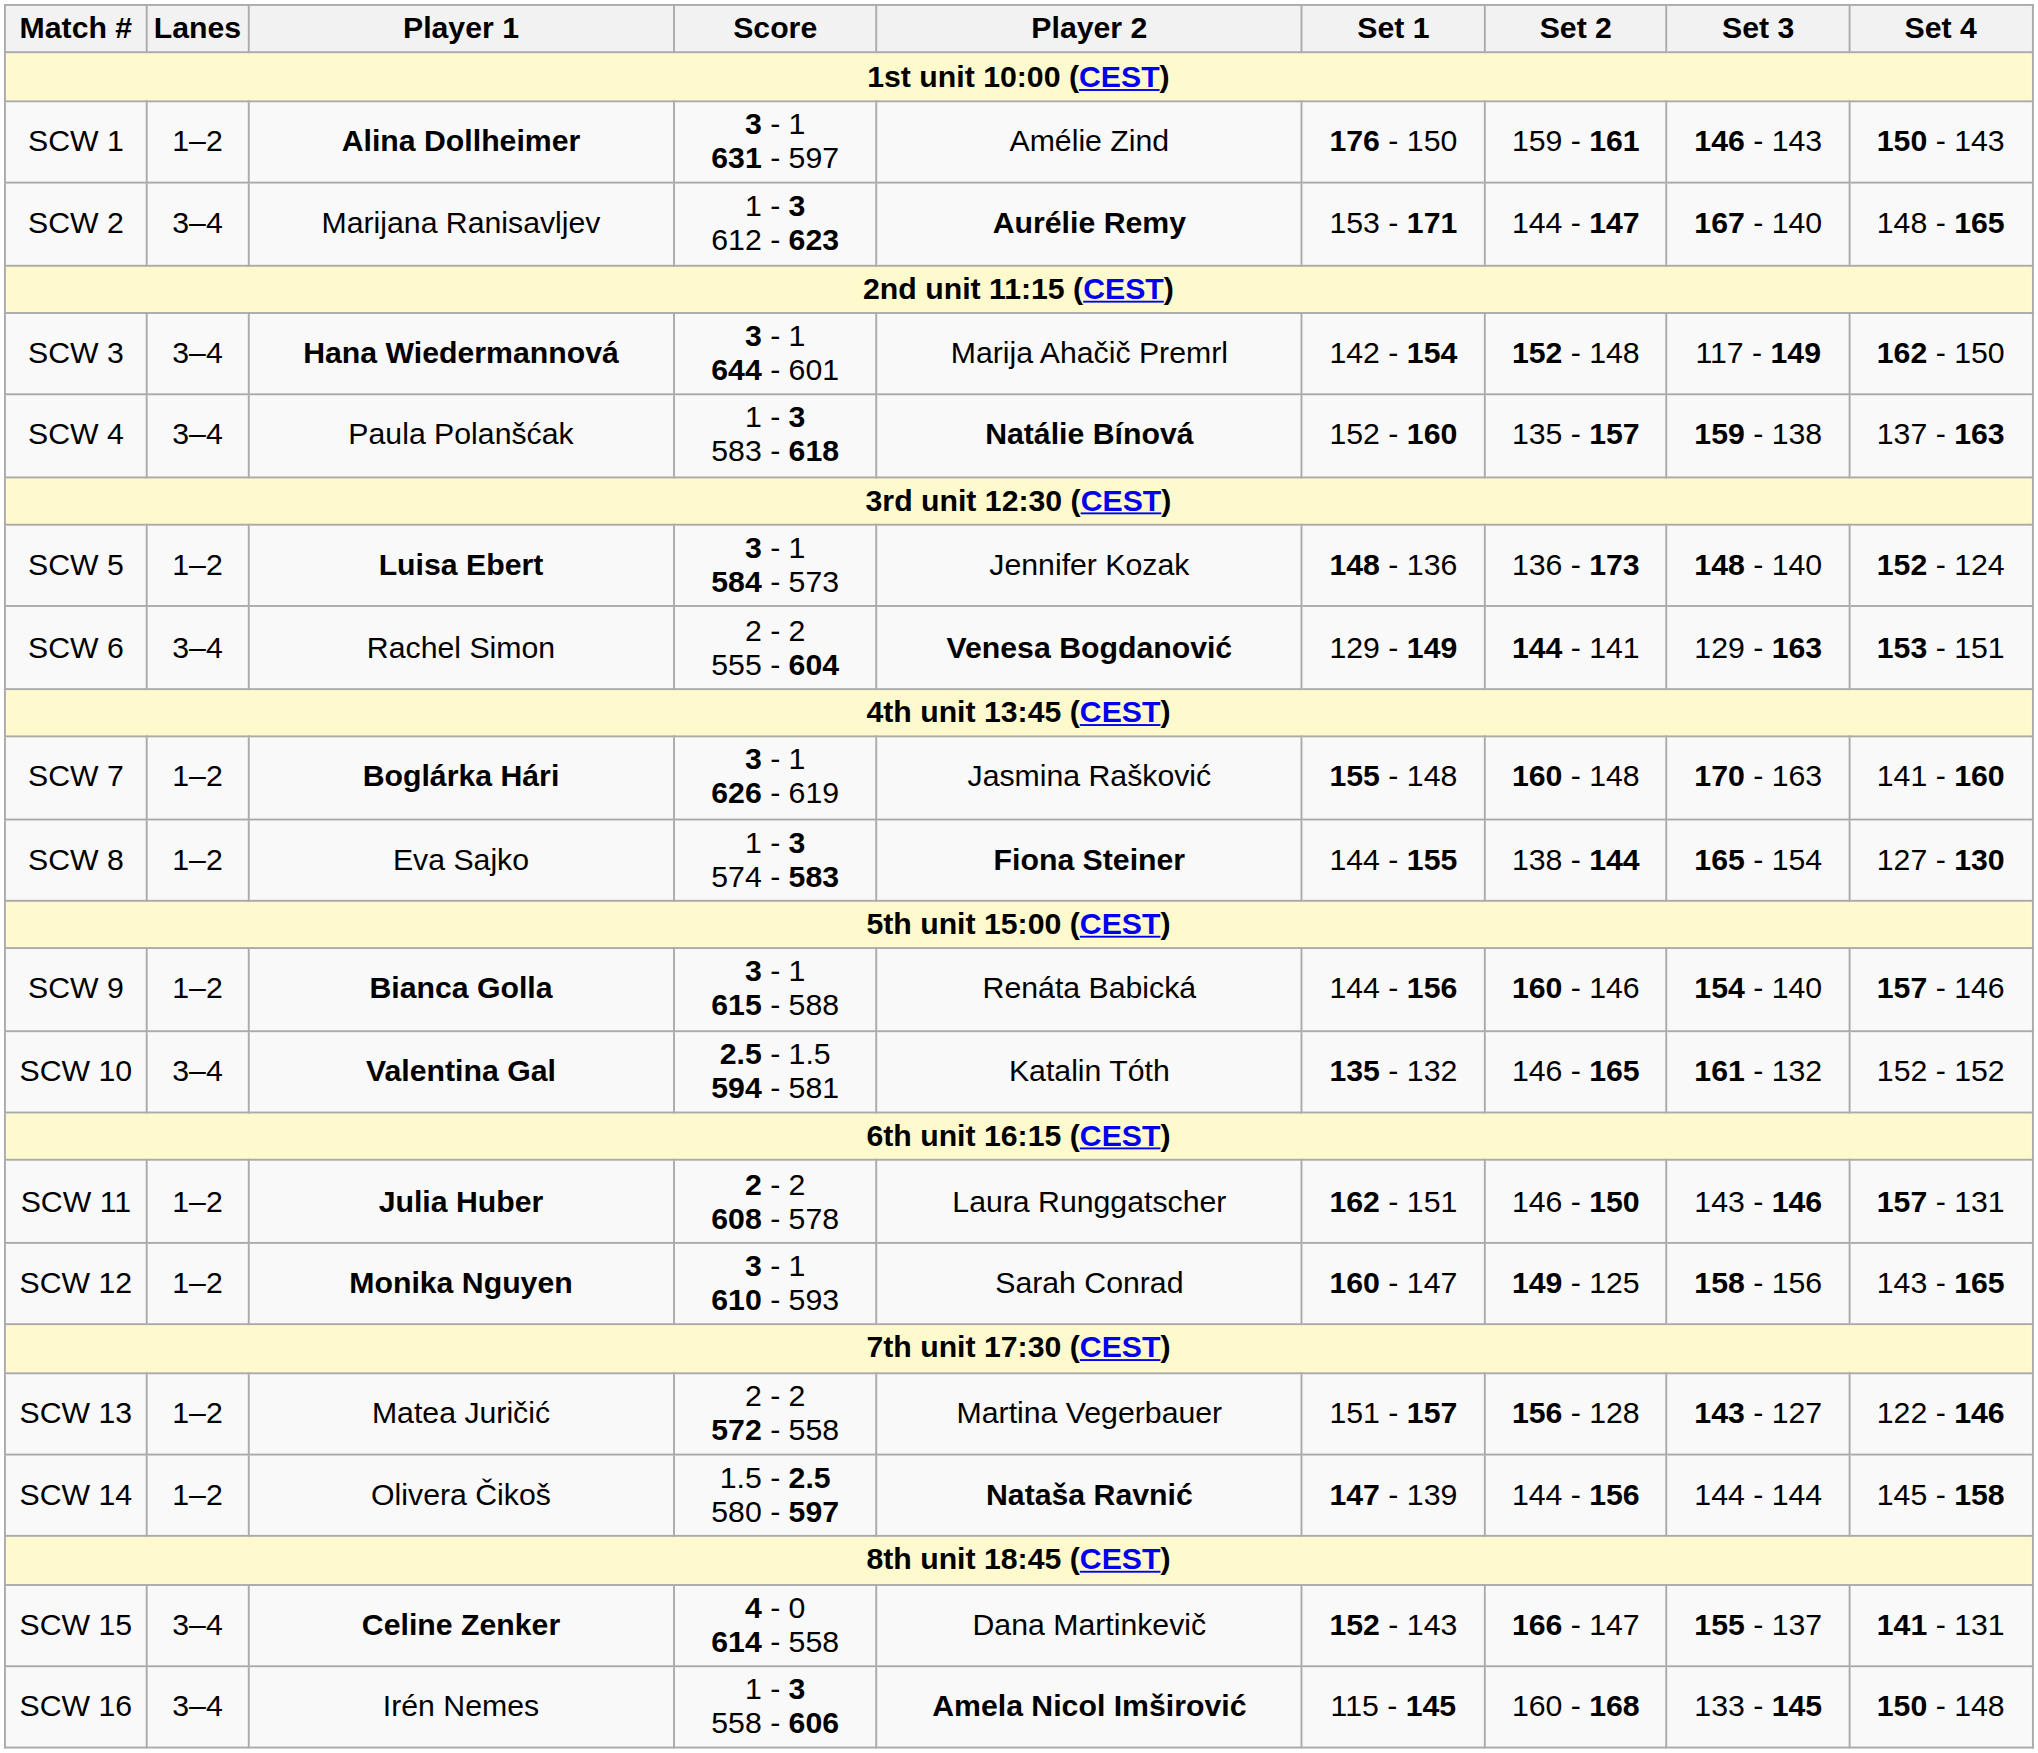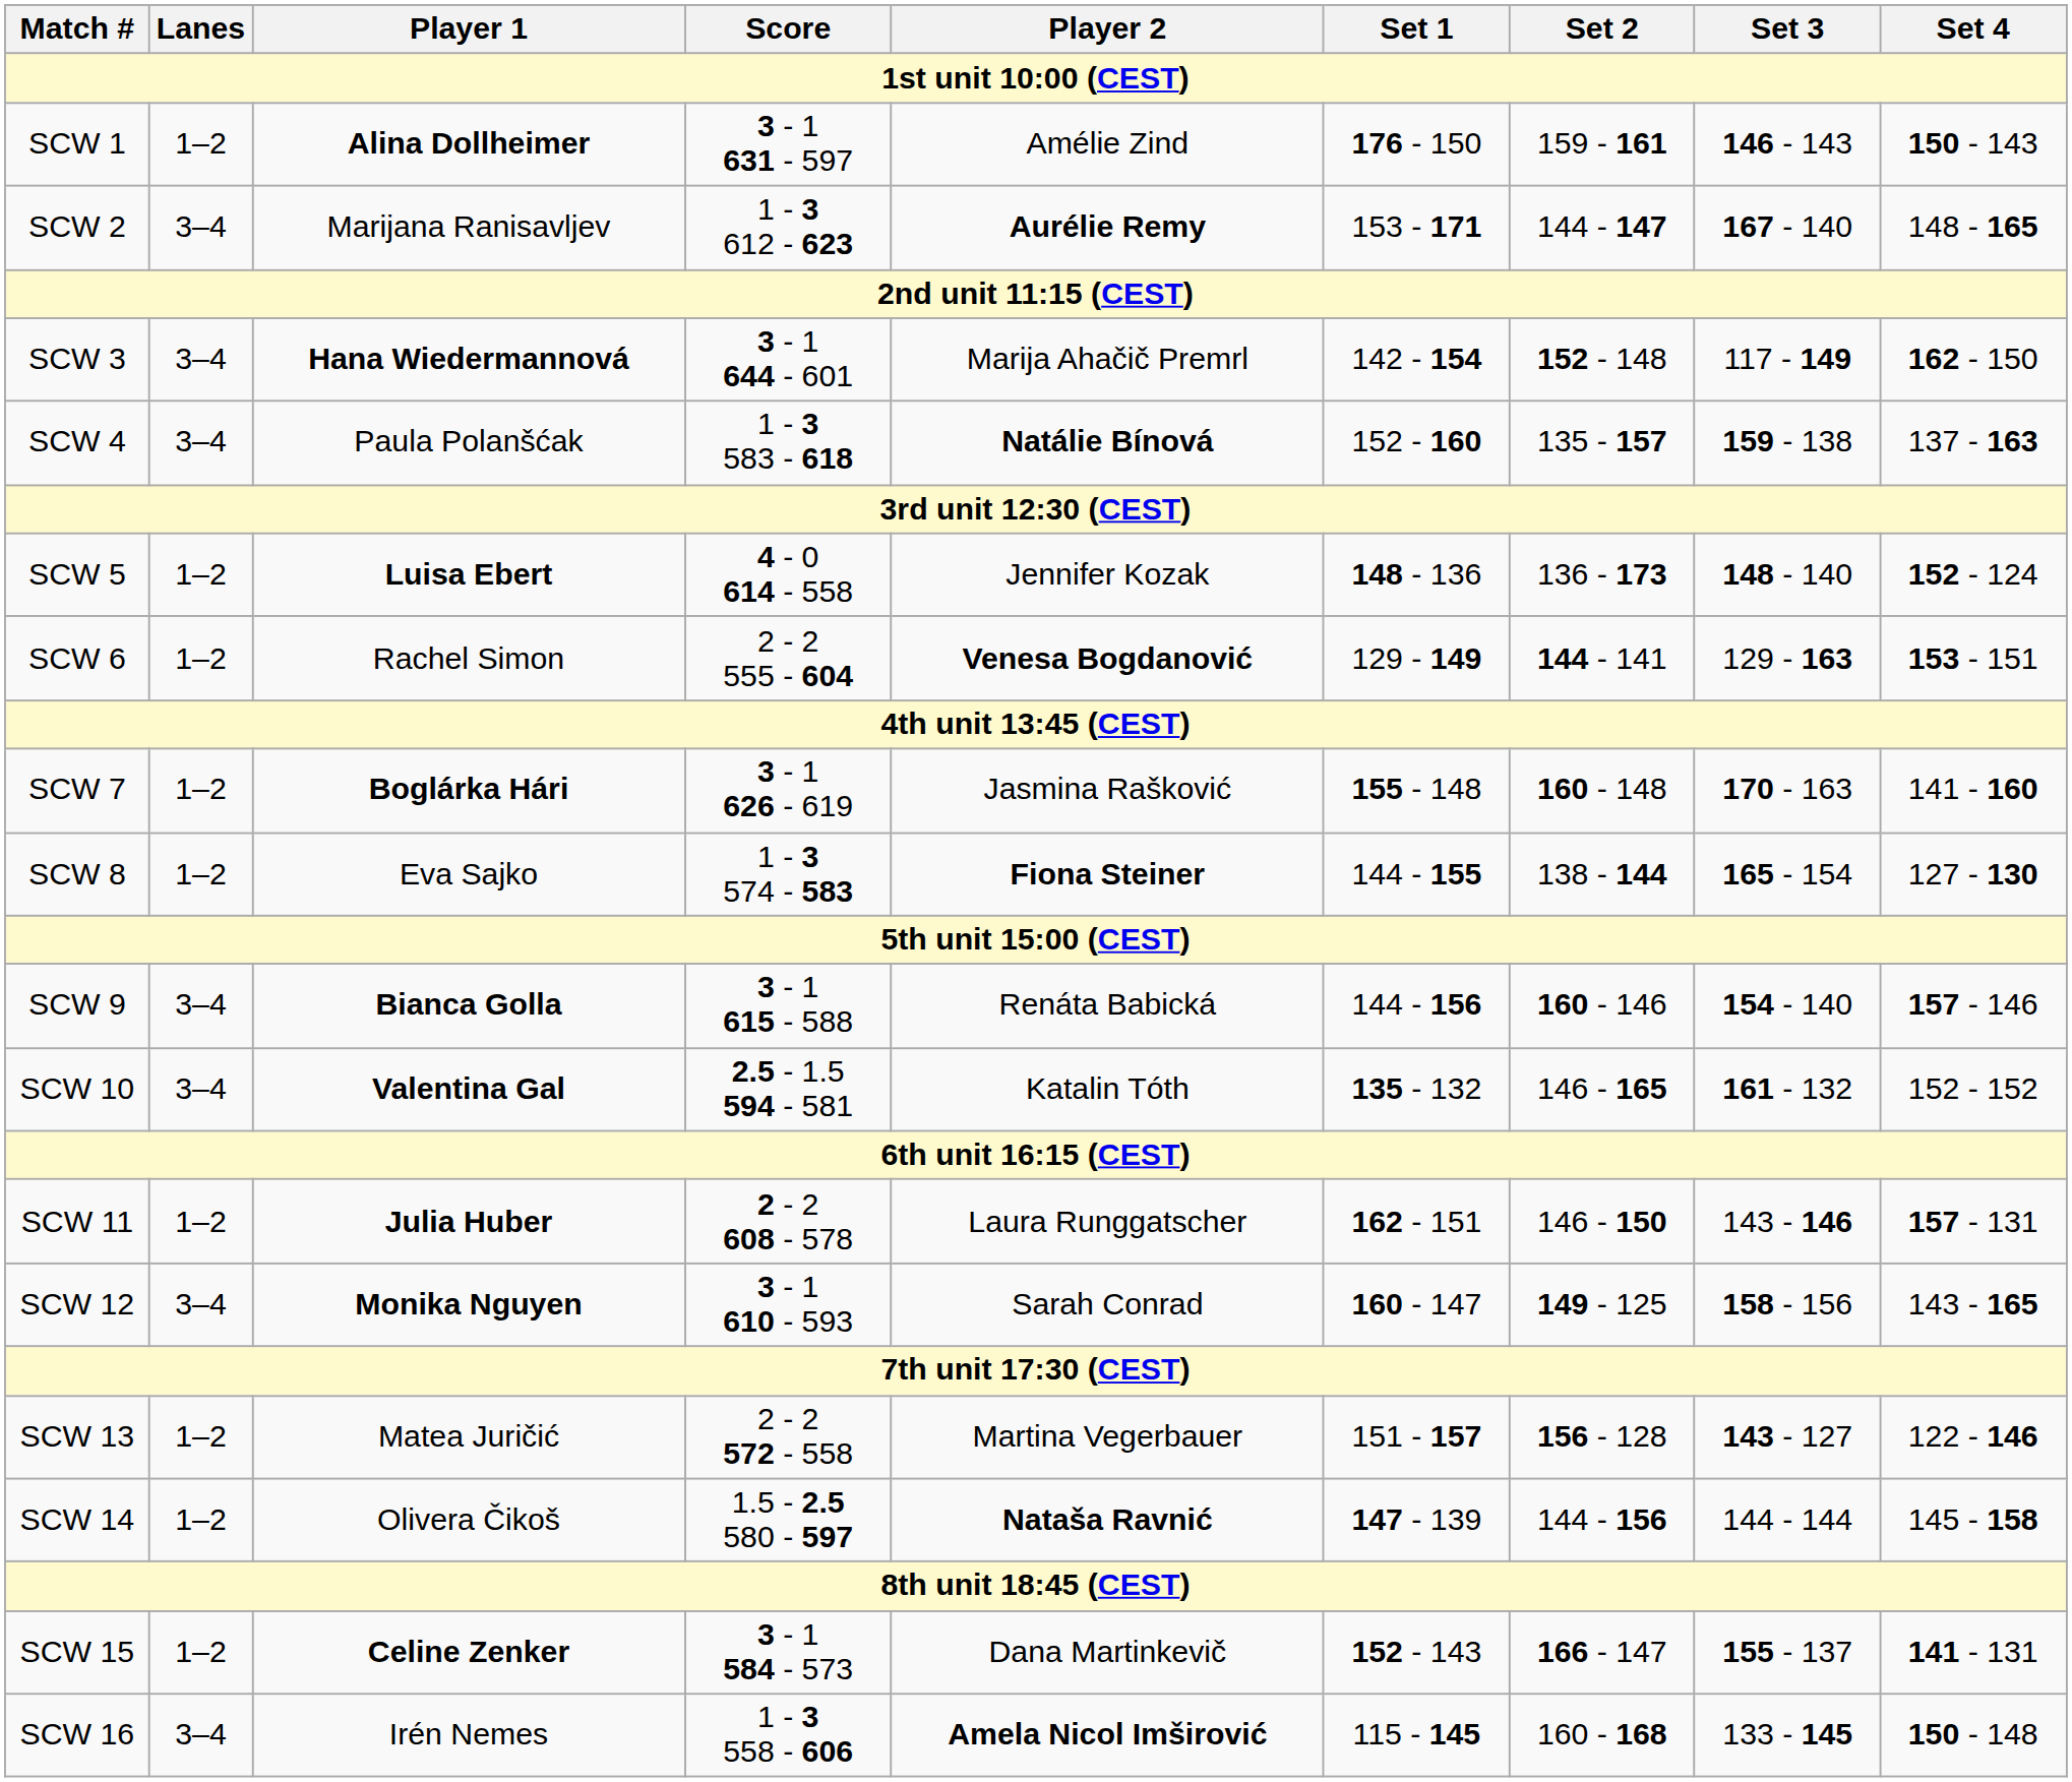SCW 5 | Score: 3 - 1 584 - 573 -> 4 - 0 614 - 558
SCW 6 | Lanes: 3–4 -> 1–2
SCW 9 | Lanes: 1–2 -> 3–4
SCW 12 | Lanes: 1–2 -> 3–4
SCW 15 | Lanes: 3–4 -> 1–2
SCW 15 | Score: 4 - 0 614 - 558 -> 3 - 1 584 - 573
